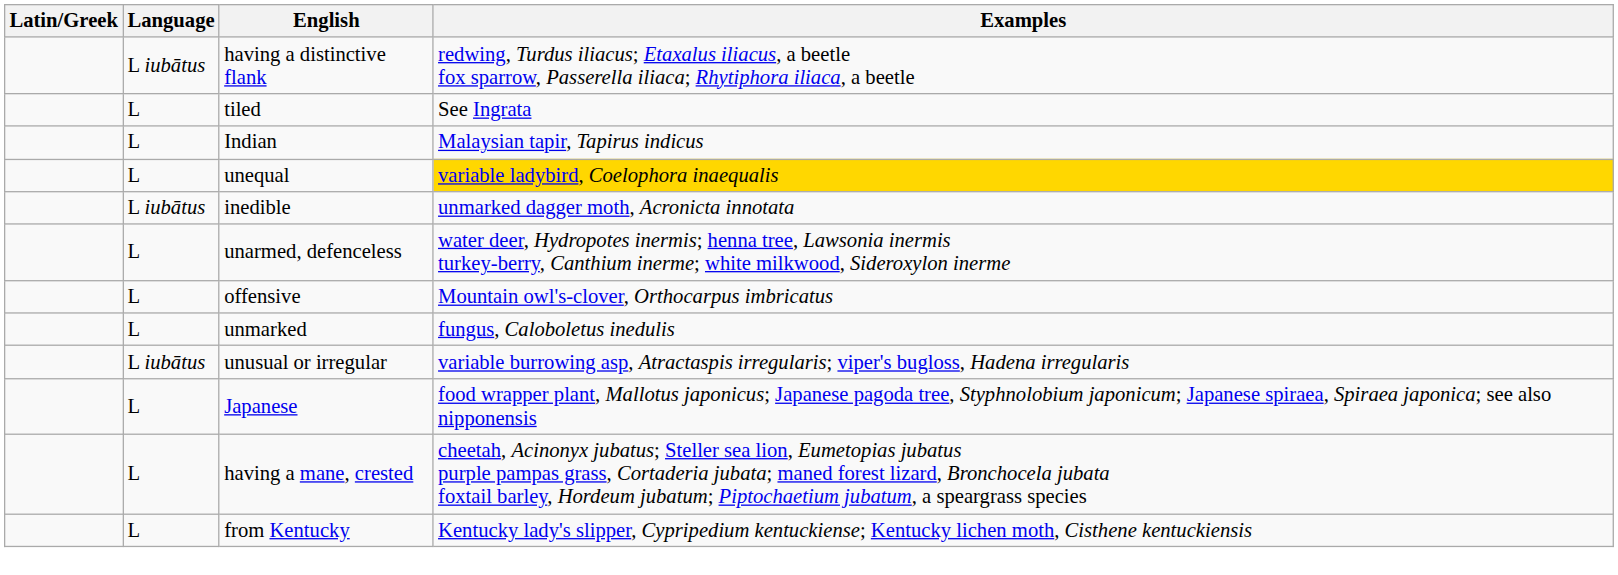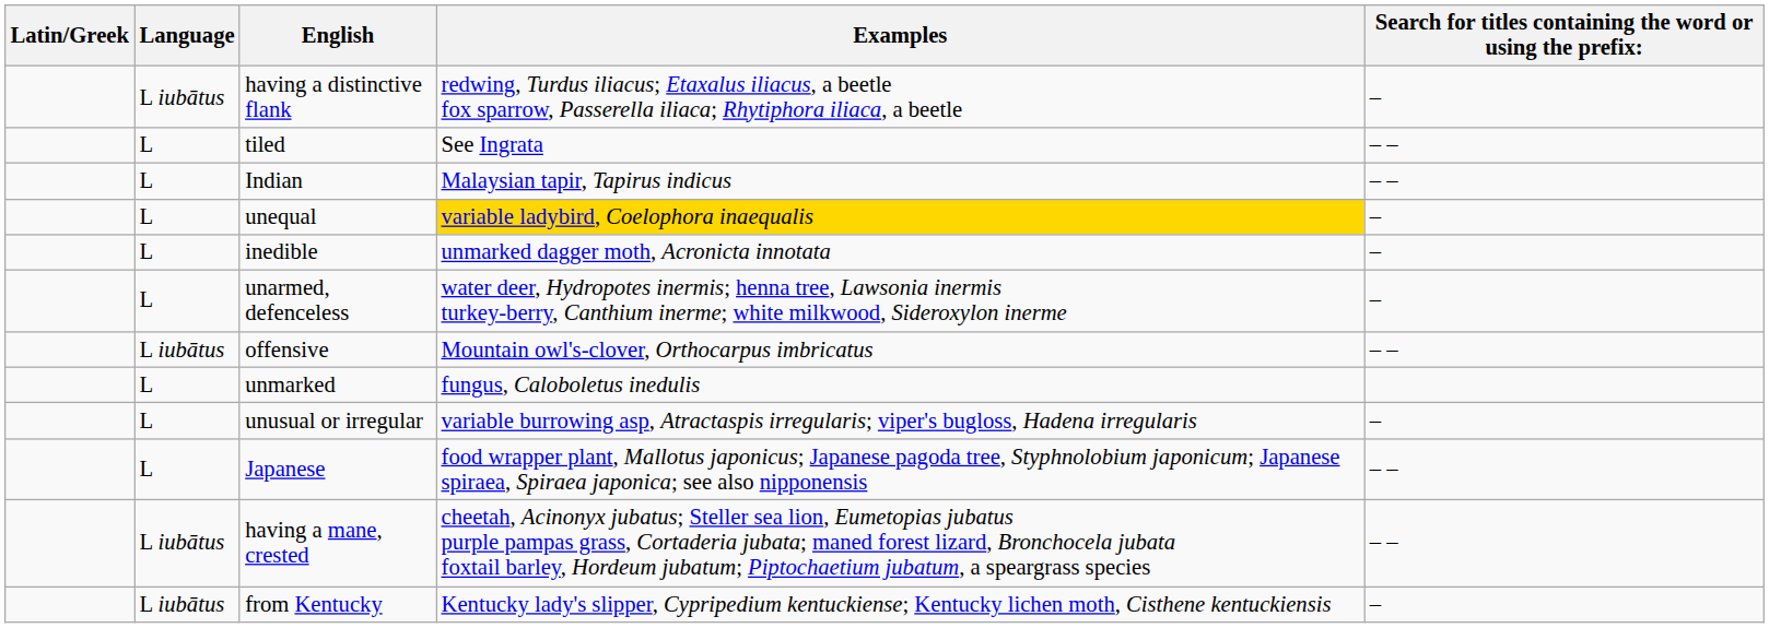+ column: Search for titles containing the word or using the prefix: | – | – – | – – | – | – | – | – – | – | – – | – – | –
inedible | Language: L iubātus -> L
offensive | Language: L -> L iubātus
unusual or irregular | Language: L iubātus -> L
having a mane, crested | Language: L -> L iubātus
from Kentucky | Language: L -> L iubātus
